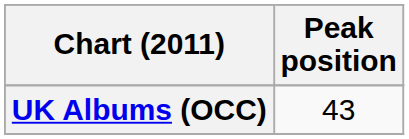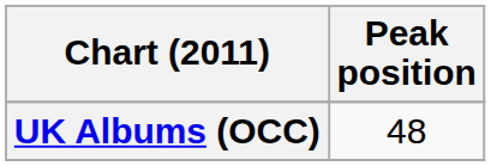UK Albums (OCC) | Peak position: 43 -> 48
